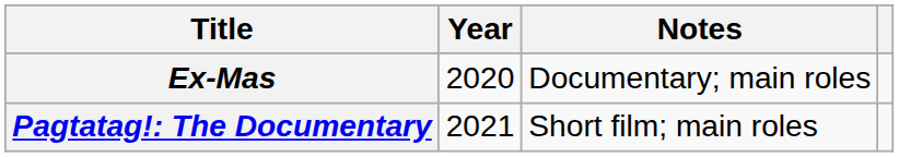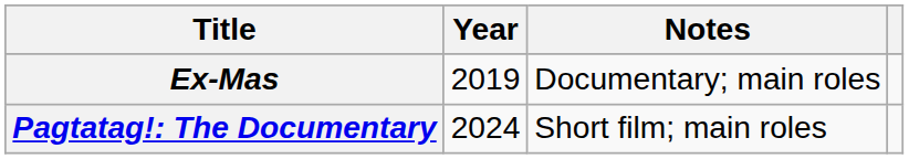Ex-Mas | Year: 2020 -> 2019
Pagtatag!: The Documentary | Year: 2021 -> 2024
